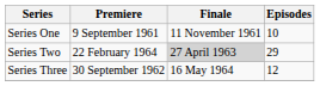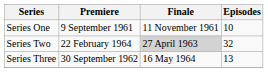Series Two | Episodes: 29 -> 32
Series Three | Episodes: 12 -> 13
